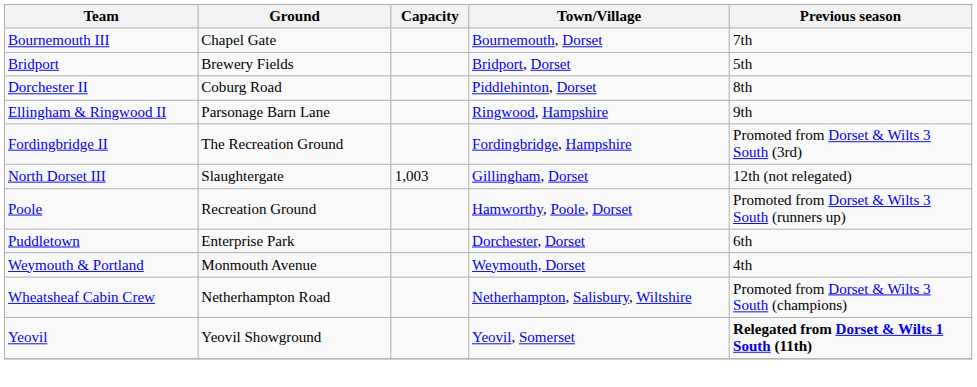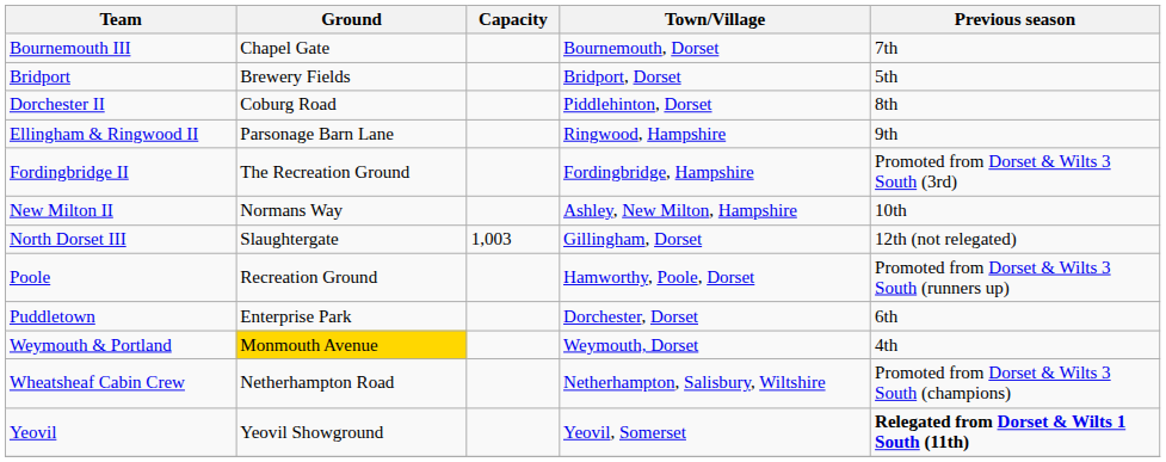+ row: New Milton II | Normans Way | Ashley, New Milton, Hampshire | 10th
Weymouth & Portland | Ground: no background -> gold background
